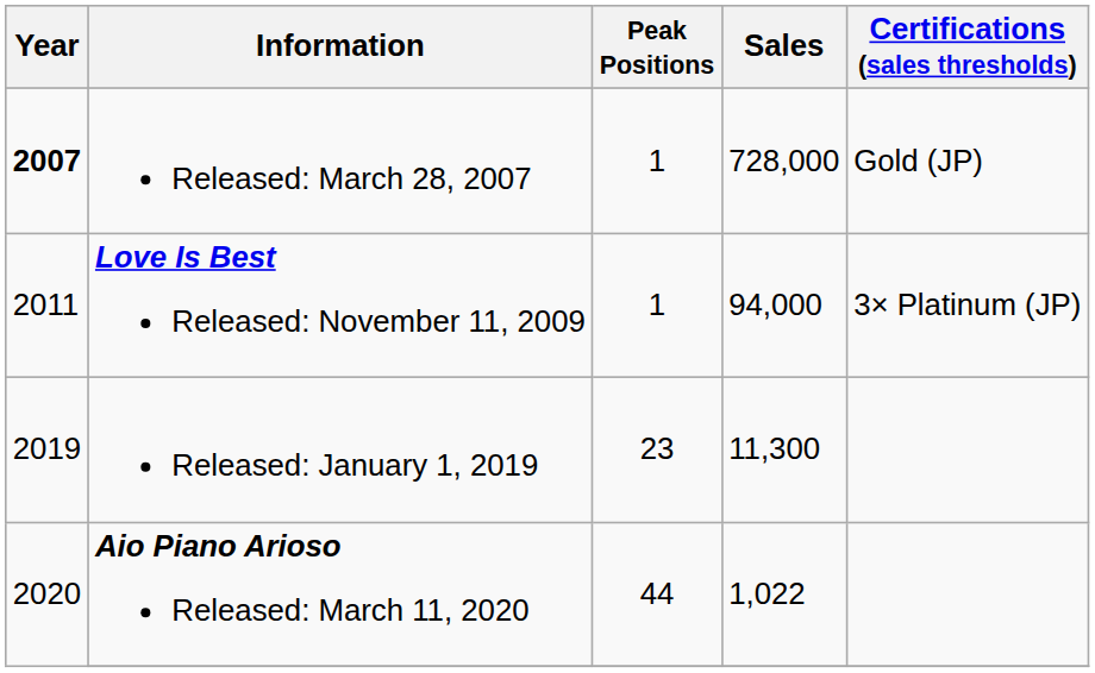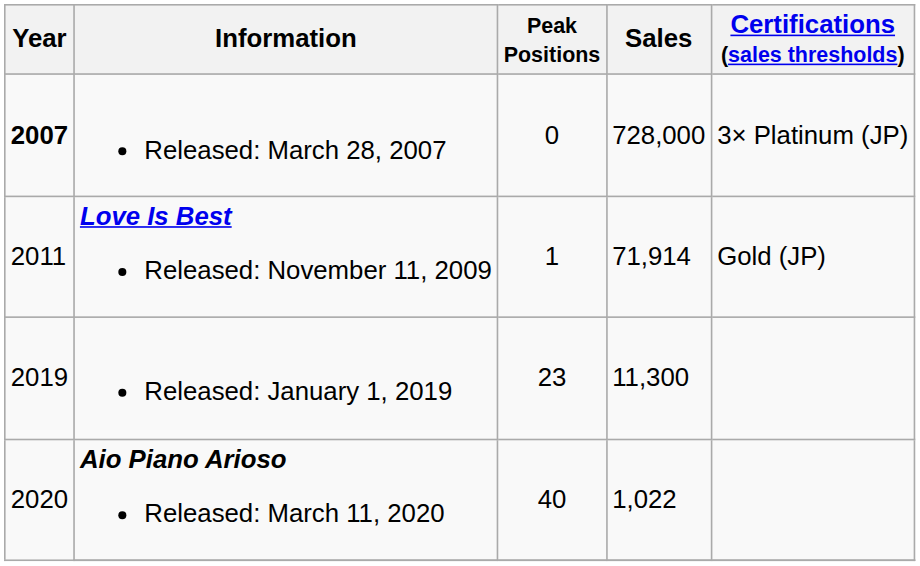Released: March 28, 2007 | Peak Positions: 1 -> 0
Released: March 28, 2007 | Certifications (sales thresholds): Gold (JP) -> 3× Platinum (JP)
Love Is Best Released: November 11, 2009 | Sales: 94,000 -> 71,914
Love Is Best Released: November 11, 2009 | Certifications (sales thresholds): 3× Platinum (JP) -> Gold (JP)
Aio Piano Arioso Released: March 11, 2020 | Peak Positions: 44 -> 40
